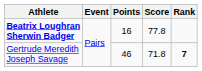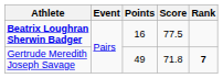Beatrix Loughran Sherwin Badger | Score: 77.8 -> 77.5
Gertrude Meredith Joseph Savage | Points: 46 -> 49
